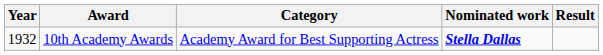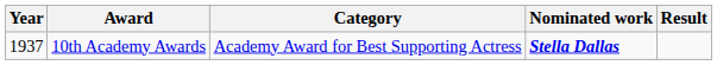10th Academy Awards | Year: 1932 -> 1937
